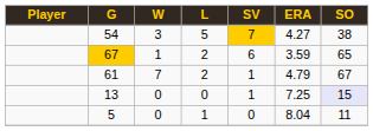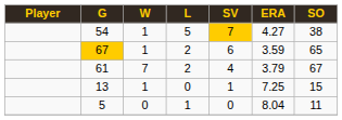54 | W: 3 -> 1
61 | SV: 1 -> 4
61 | ERA: 4.79 -> 3.79
13 | W: 0 -> 1
13 | SO: lavender background -> no background
